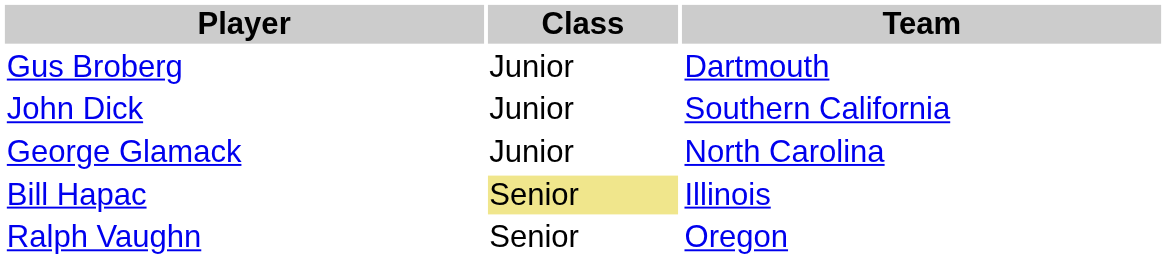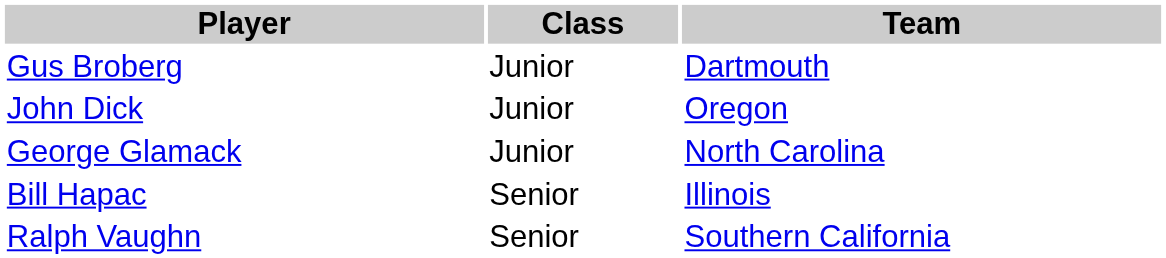John Dick | Team: Southern California -> Oregon
Bill Hapac | Class: khaki background -> no background
Ralph Vaughn | Team: Oregon -> Southern California
